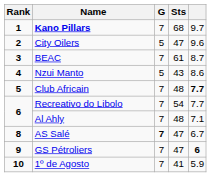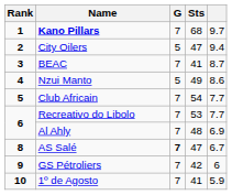City Oilers | column 5: 9.6 -> 9.4
BEAC | Sts: 61 -> 41
Nzui Manto | Sts: 43 -> 49
Club Africain | Sts: 48 -> 54
Club Africain | column 5: bold -> normal
Recreativo do Libolo | Sts: 54 -> 53
Al Ahly | column 5: 7.1 -> 6.9
GS Pétroliers | Sts: 47 -> 42
GS Pétroliers | column 5: bold -> normal
